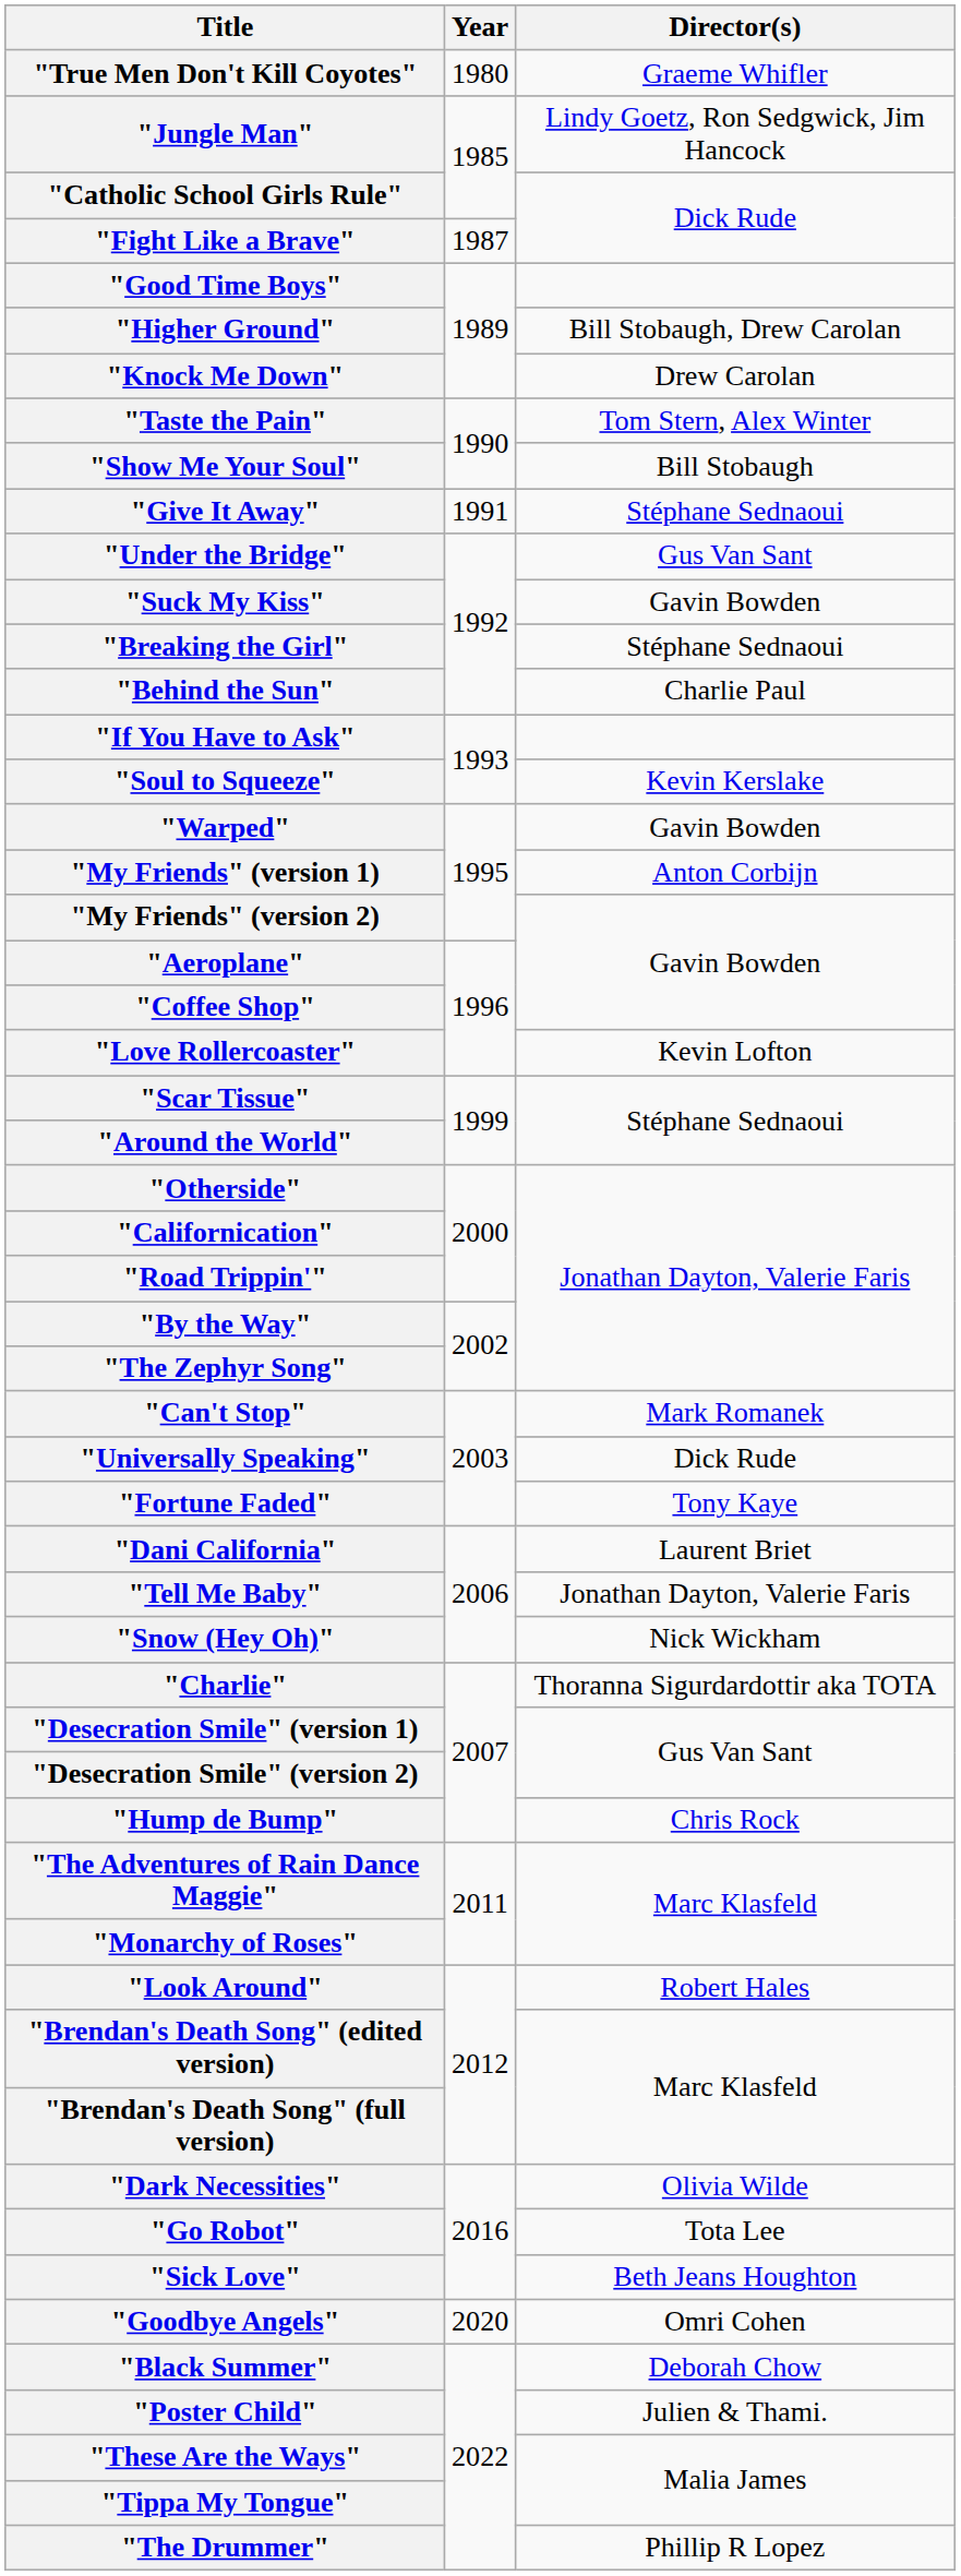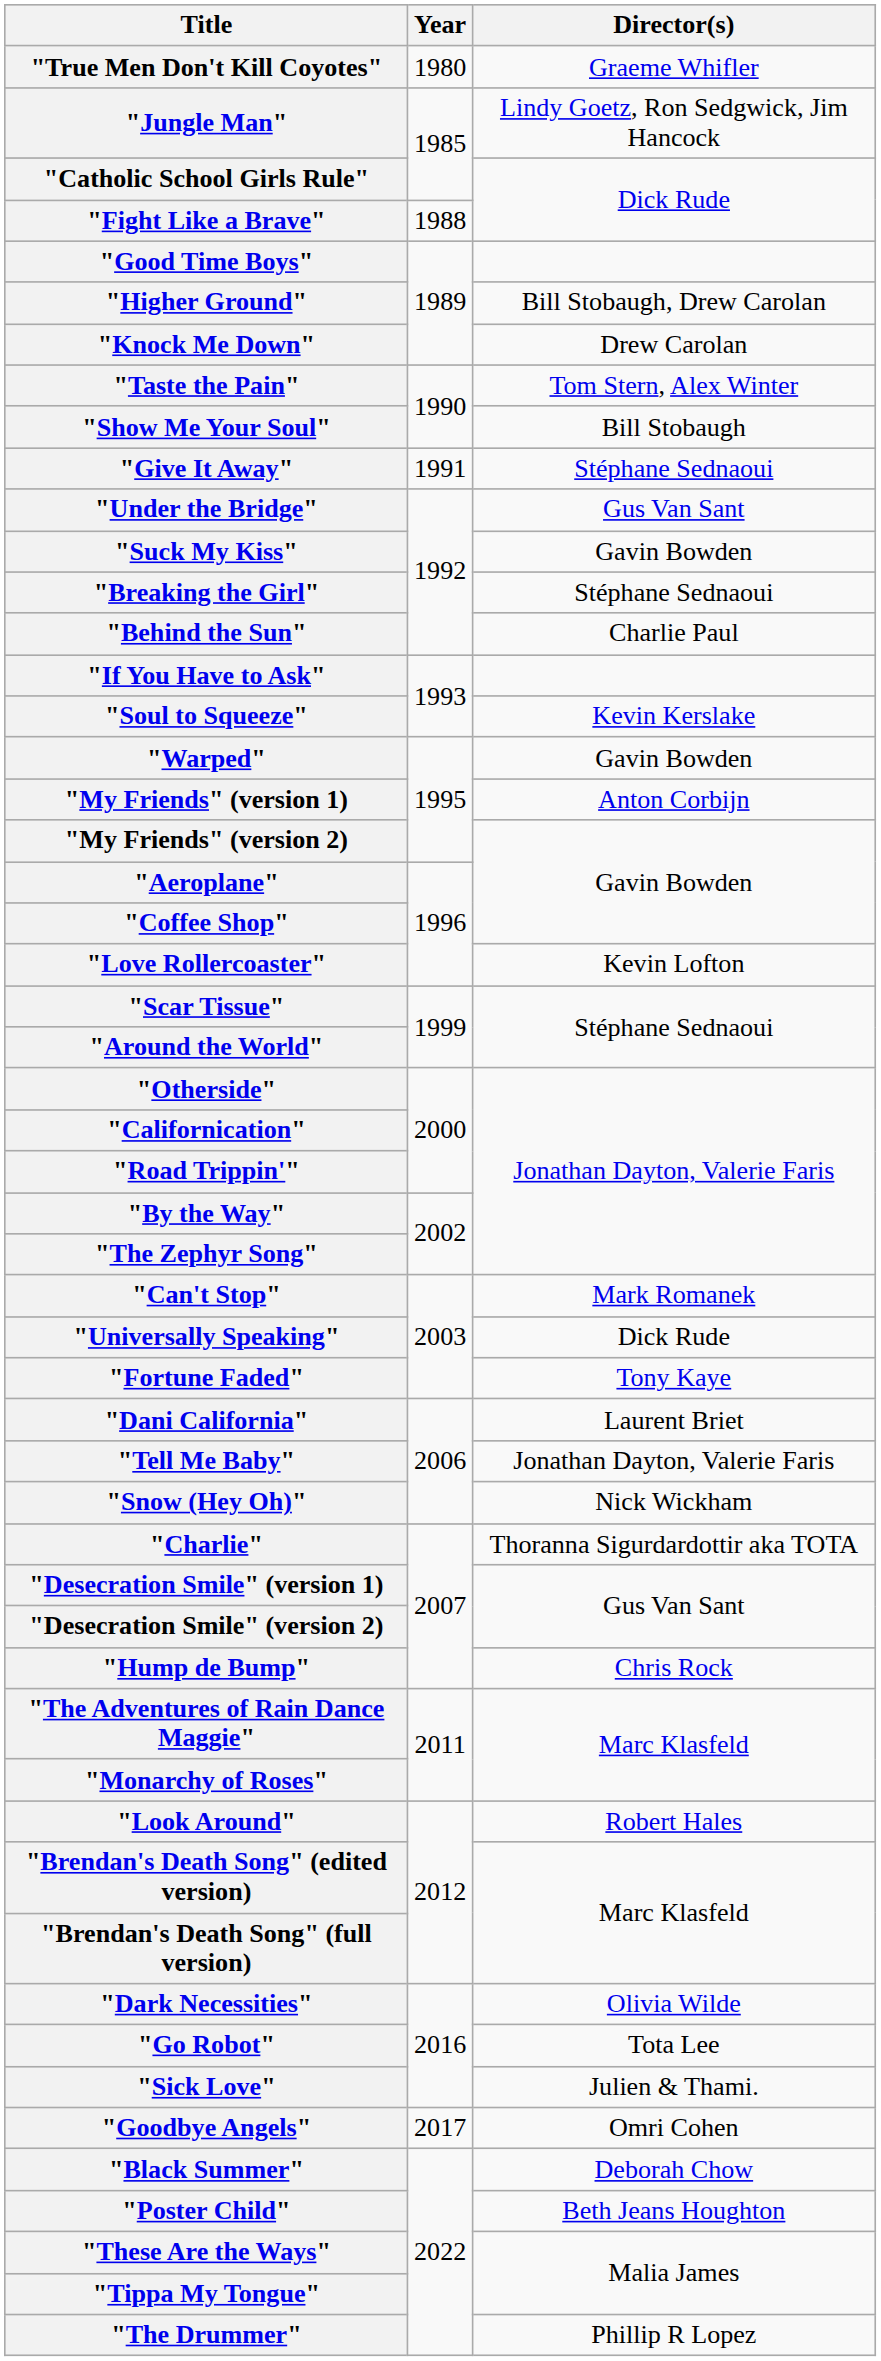"Fight Like a Brave" | Year: 1987 -> 1988
"Sick Love" | Director(s): Beth Jeans Houghton -> Julien & Thami.
"Goodbye Angels" | Year: 2020 -> 2017
"Poster Child" | Director(s): Julien & Thami. -> Beth Jeans Houghton
